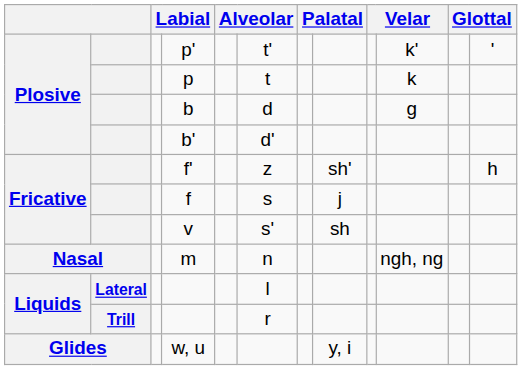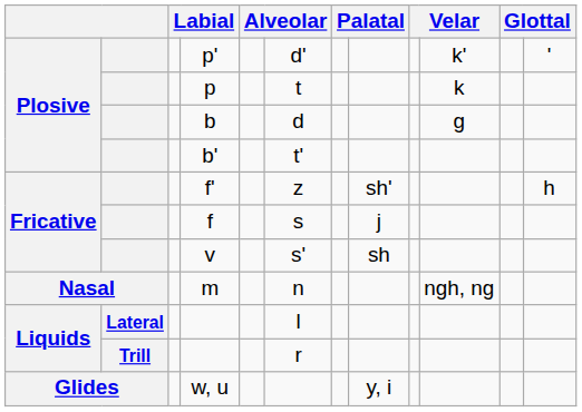p' | column 6: t' -> d'
b' | column 6: d' -> t'
